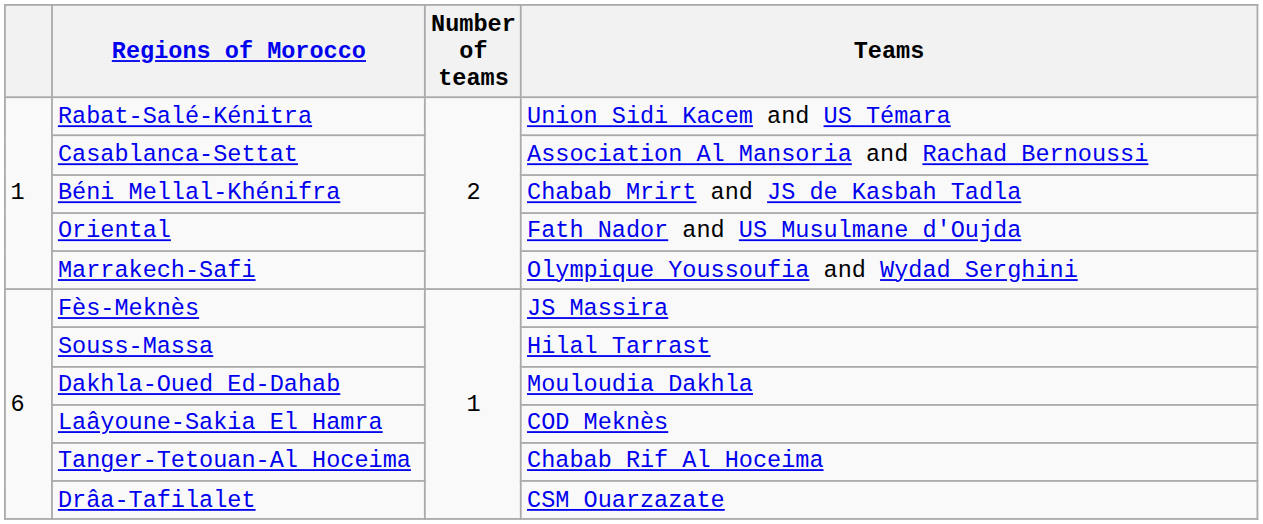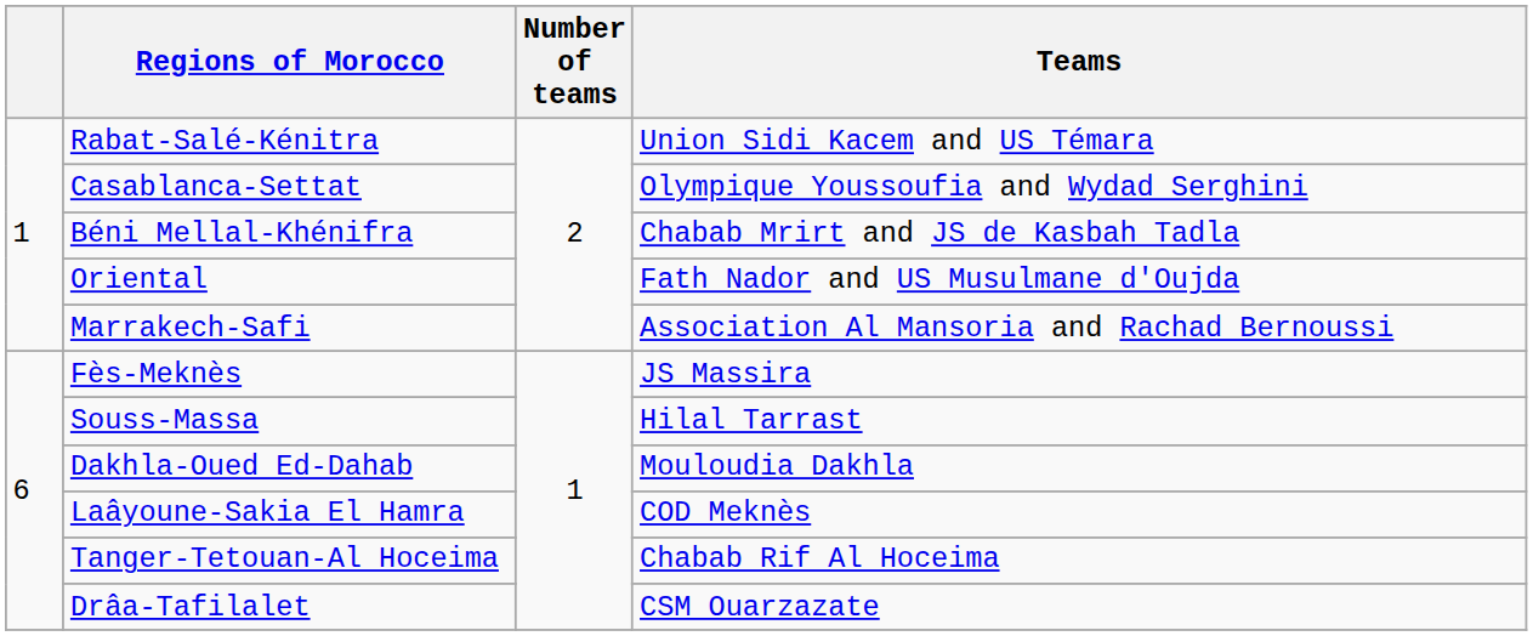Casablanca-Settat | Teams: Association Al Mansoria and Rachad Bernoussi -> Olympique Youssoufia and Wydad Serghini
Marrakech-Safi | Teams: Olympique Youssoufia and Wydad Serghini -> Association Al Mansoria and Rachad Bernoussi
